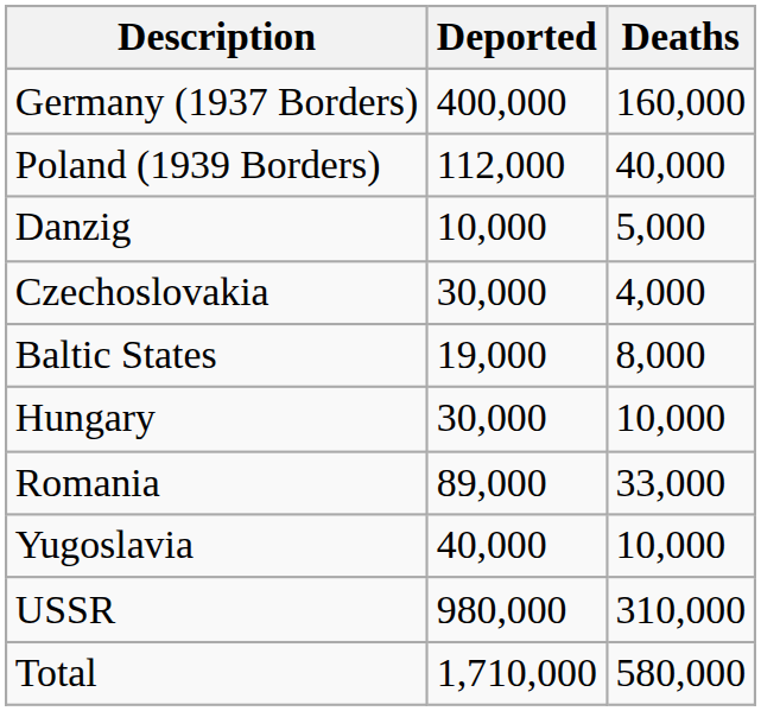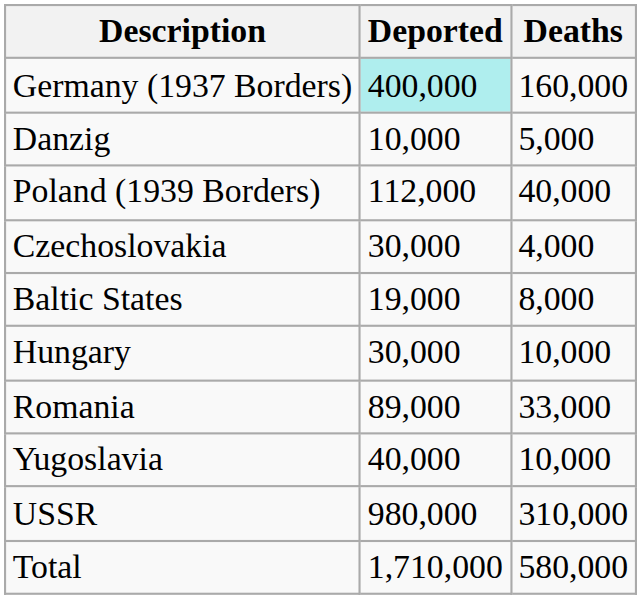Germany (1937 Borders) | Deported: no background -> paleturquoise background
rows swapped: Poland (1939 Borders) <-> Danzig
